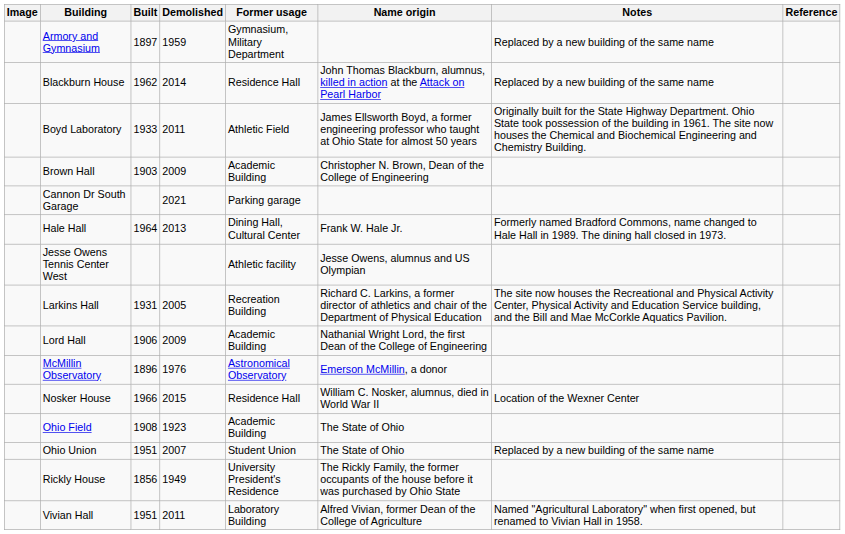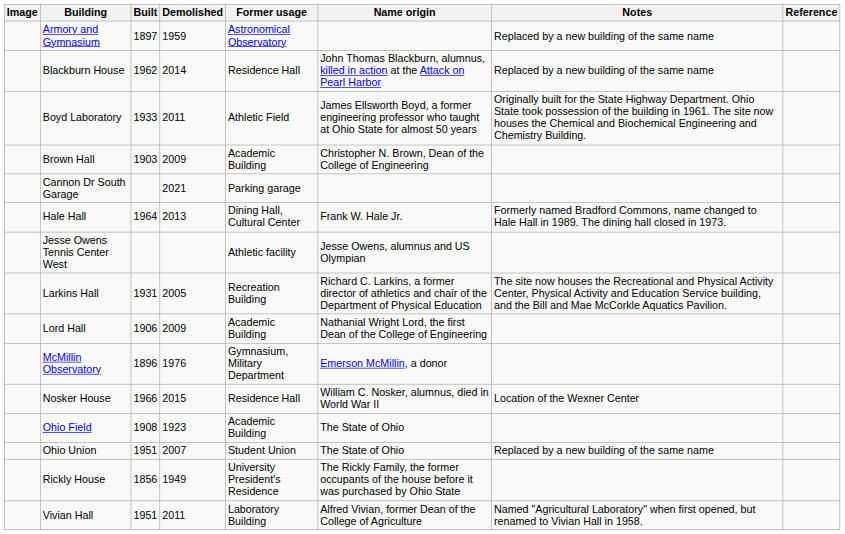Armory and Gymnasium | Former usage: Gymnasium, Military Department -> Astronomical Observatory
McMillin Observatory | Former usage: Astronomical Observatory -> Gymnasium, Military Department
